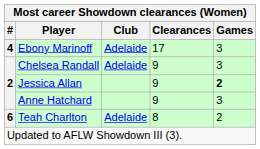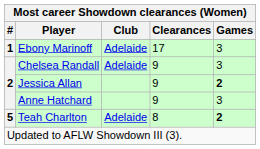Ebony Marinoff | #: 4 -> 1
Teah Charlton | #: 6 -> 5
Teah Charlton | Games: normal -> bold
